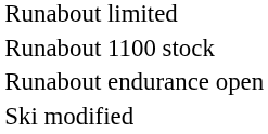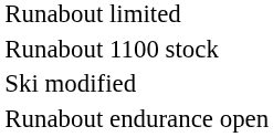rows swapped: Runabout endurance open <-> Ski modified
